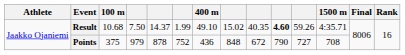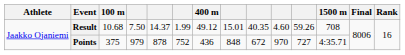Result | 400 m: 49.10 -> 49.12
Result | column 8: 15.02 -> 15.01
Result | column 10: bold -> normal
Result | 1500 m: 4:35.71 -> 708
Points | column 10: 790 -> 970
Points | 1500 m: 708 -> 4:35.71
